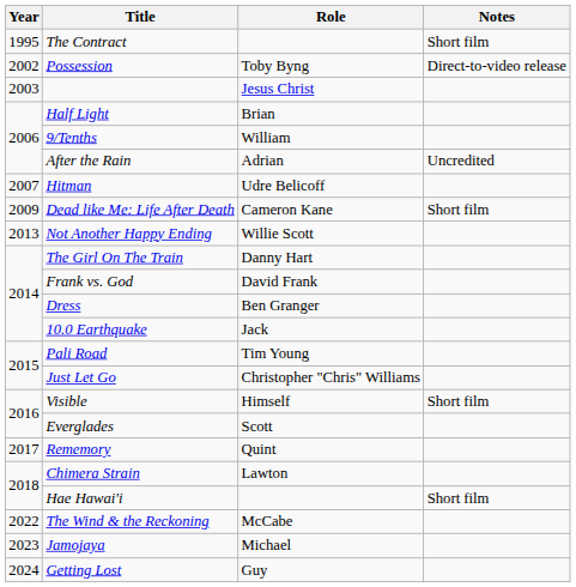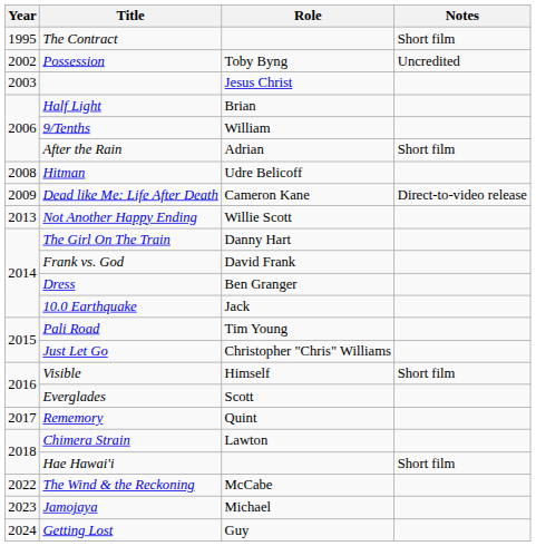Possession | Notes: Direct-to-video release -> Uncredited
After the Rain | Notes: Uncredited -> Short film
Hitman | Year: 2007 -> 2008
Dead like Me: Life After Death | Notes: Short film -> Direct-to-video release
